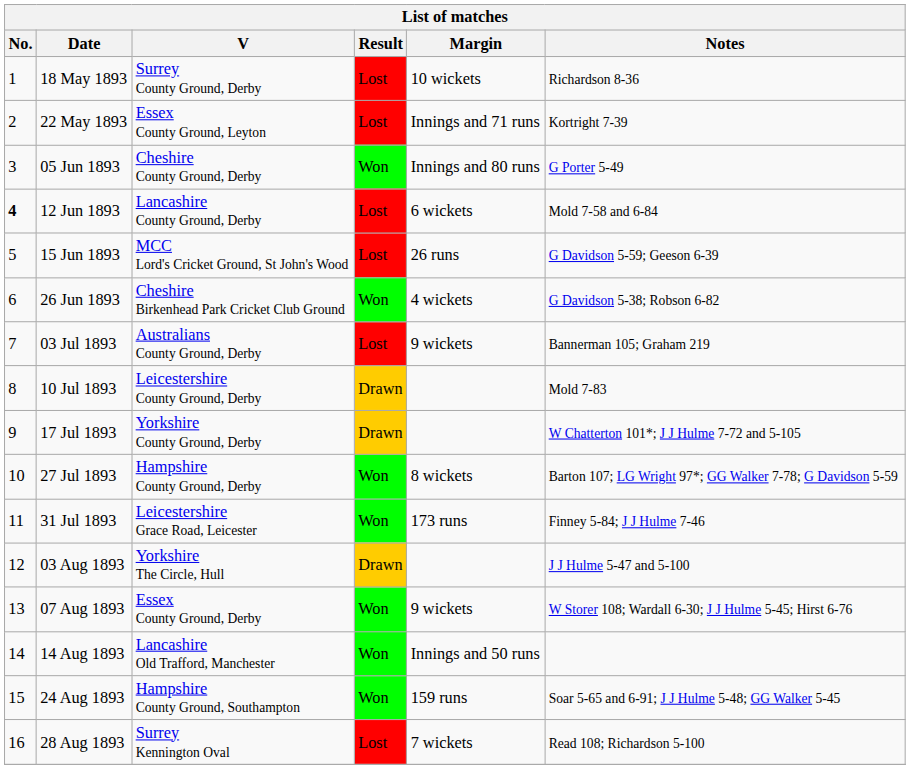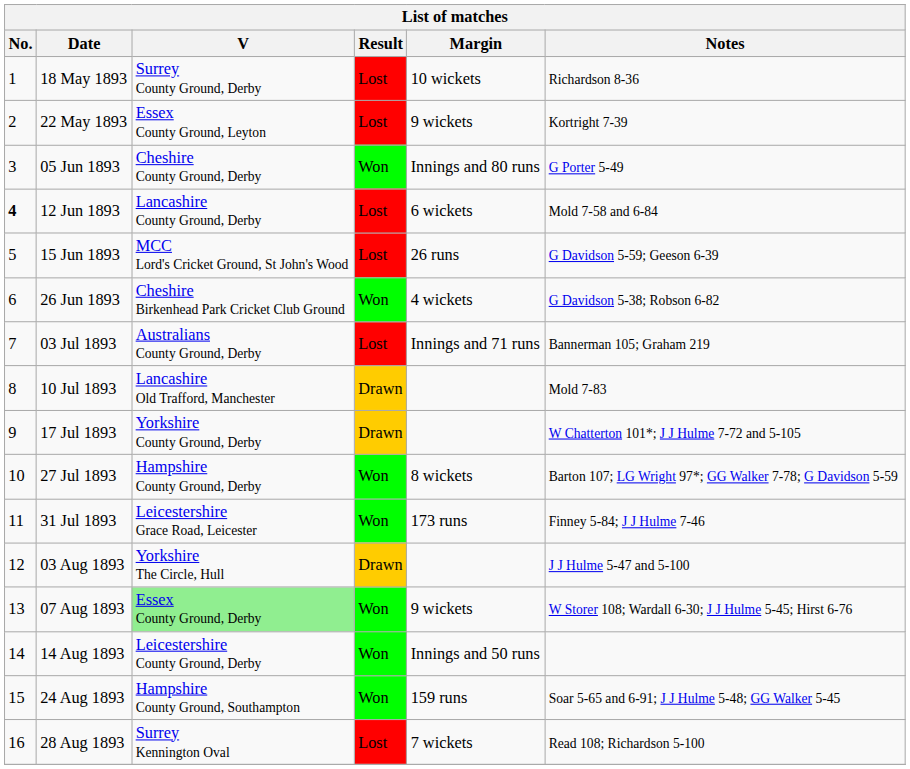22 May 1893 | Margin: Innings and 71 runs -> 9 wickets
03 Jul 1893 | Margin: 9 wickets -> Innings and 71 runs
10 Jul 1893 | V: Leicestershire County Ground, Derby -> Lancashire Old Trafford, Manchester
07 Aug 1893 | V: no background -> lightgreen background
14 Aug 1893 | V: Lancashire Old Trafford, Manchester -> Leicestershire County Ground, Derby
